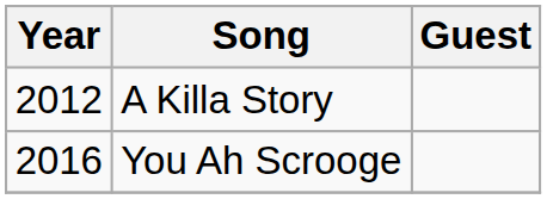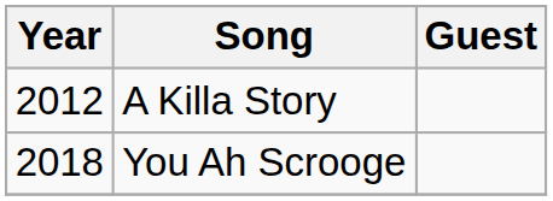You Ah Scrooge | Year: 2016 -> 2018
